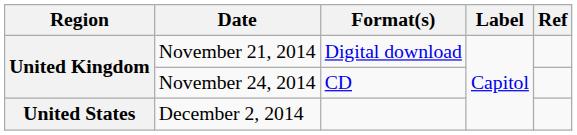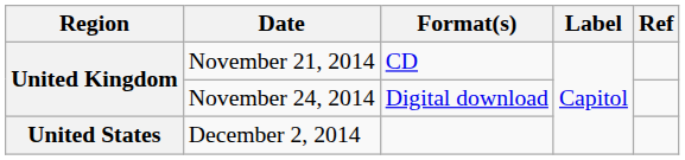November 21, 2014 | Format(s): Digital download -> CD
November 24, 2014 | Format(s): CD -> Digital download
